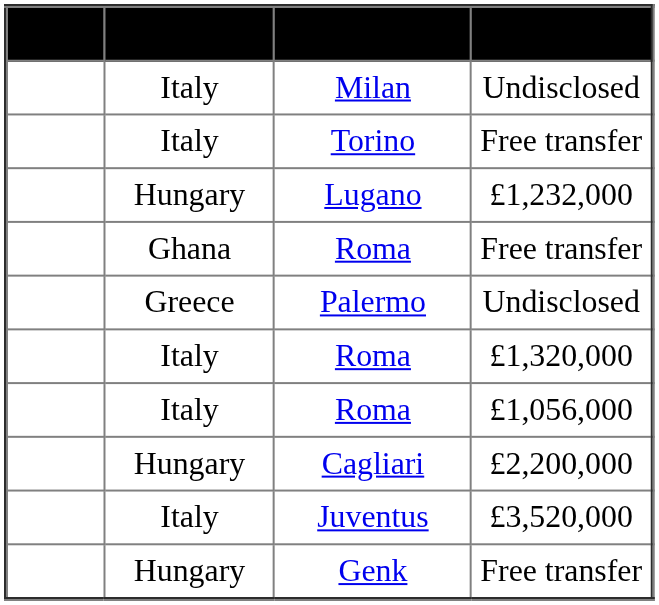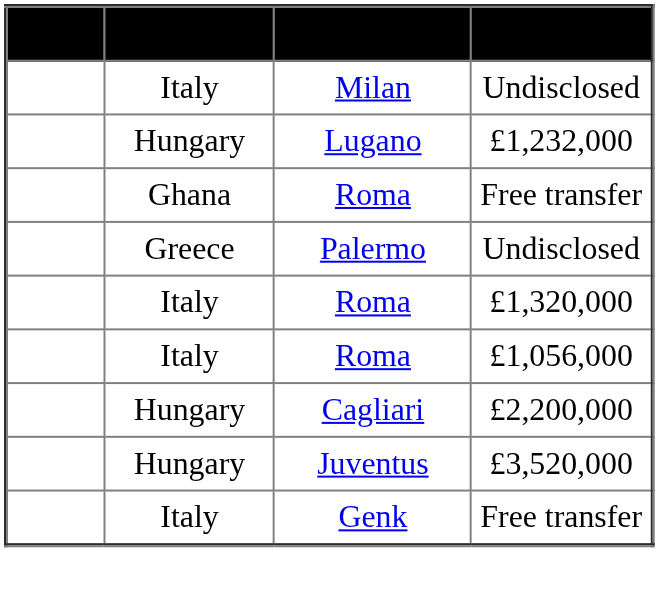- row: Italy | Torino | Free transfer
Juventus | Nationality: Italy -> Hungary
Genk | Nationality: Hungary -> Italy
